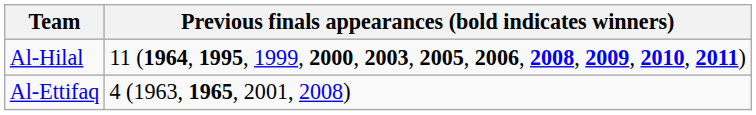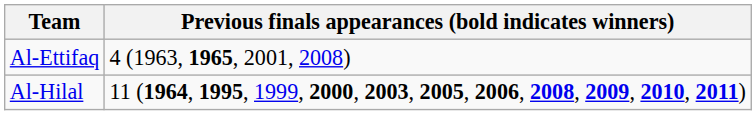rows swapped: Al-Hilal <-> Al-Ettifaq
